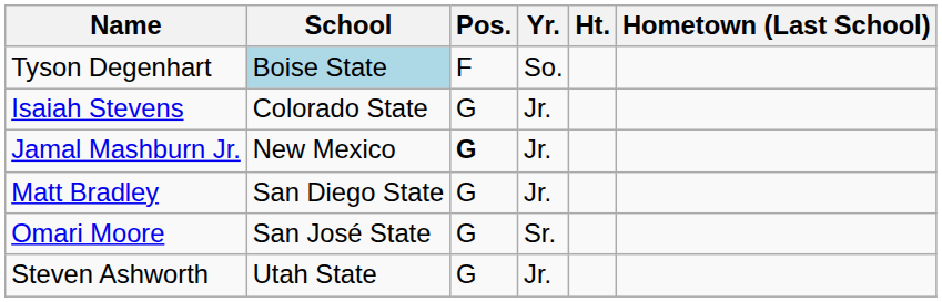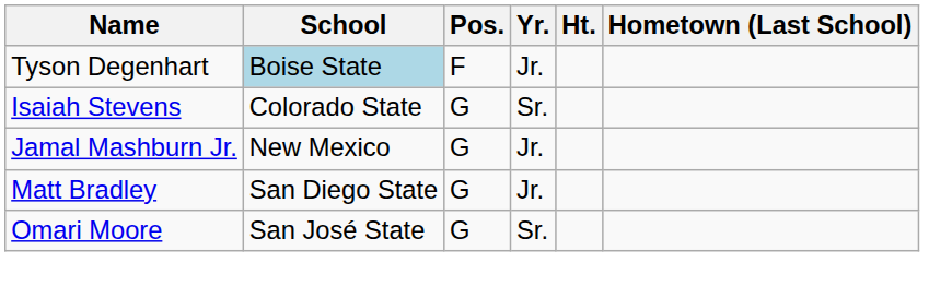Tyson Degenhart | Yr.: So. -> Jr.
Isaiah Stevens | Yr.: Jr. -> Sr.
Jamal Mashburn Jr. | Pos.: bold -> normal
- row: Steven Ashworth | Utah State | G | Jr.
